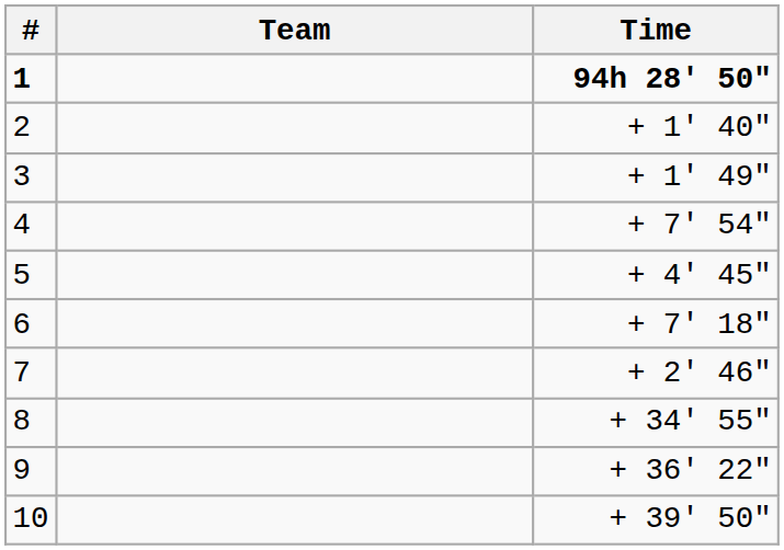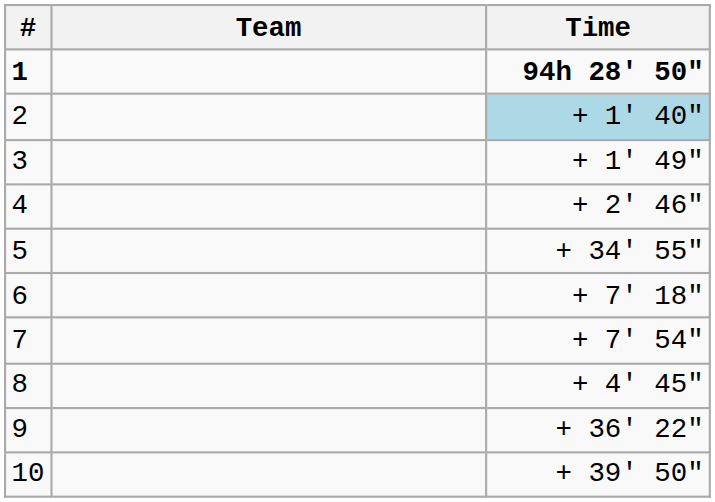2 | Time: no background -> lightblue background
4 | Time: + 7' 54" -> + 2' 46"
5 | Time: + 4' 45" -> + 34' 55"
7 | Time: + 2' 46" -> + 7' 54"
8 | Time: + 34' 55" -> + 4' 45"
